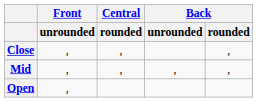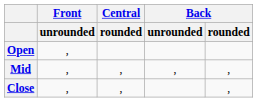rows swapped: Close <-> Open
